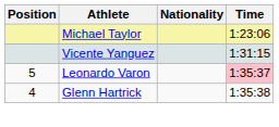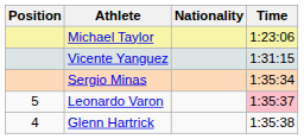+ row: Sergio Minas | 1:35:34
